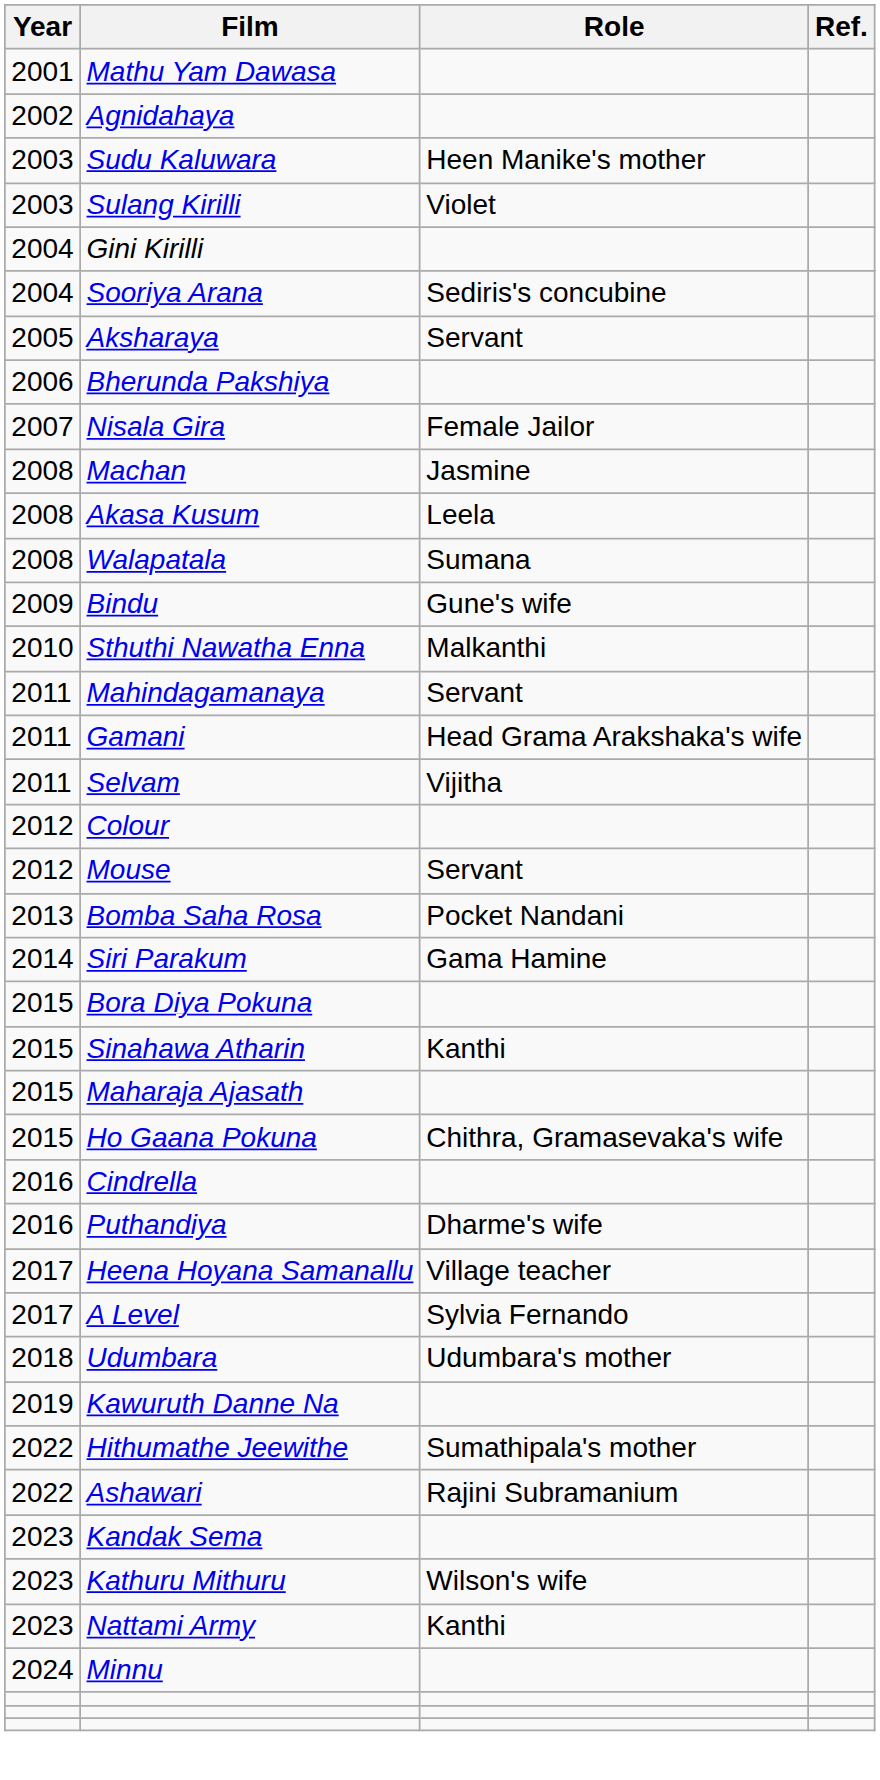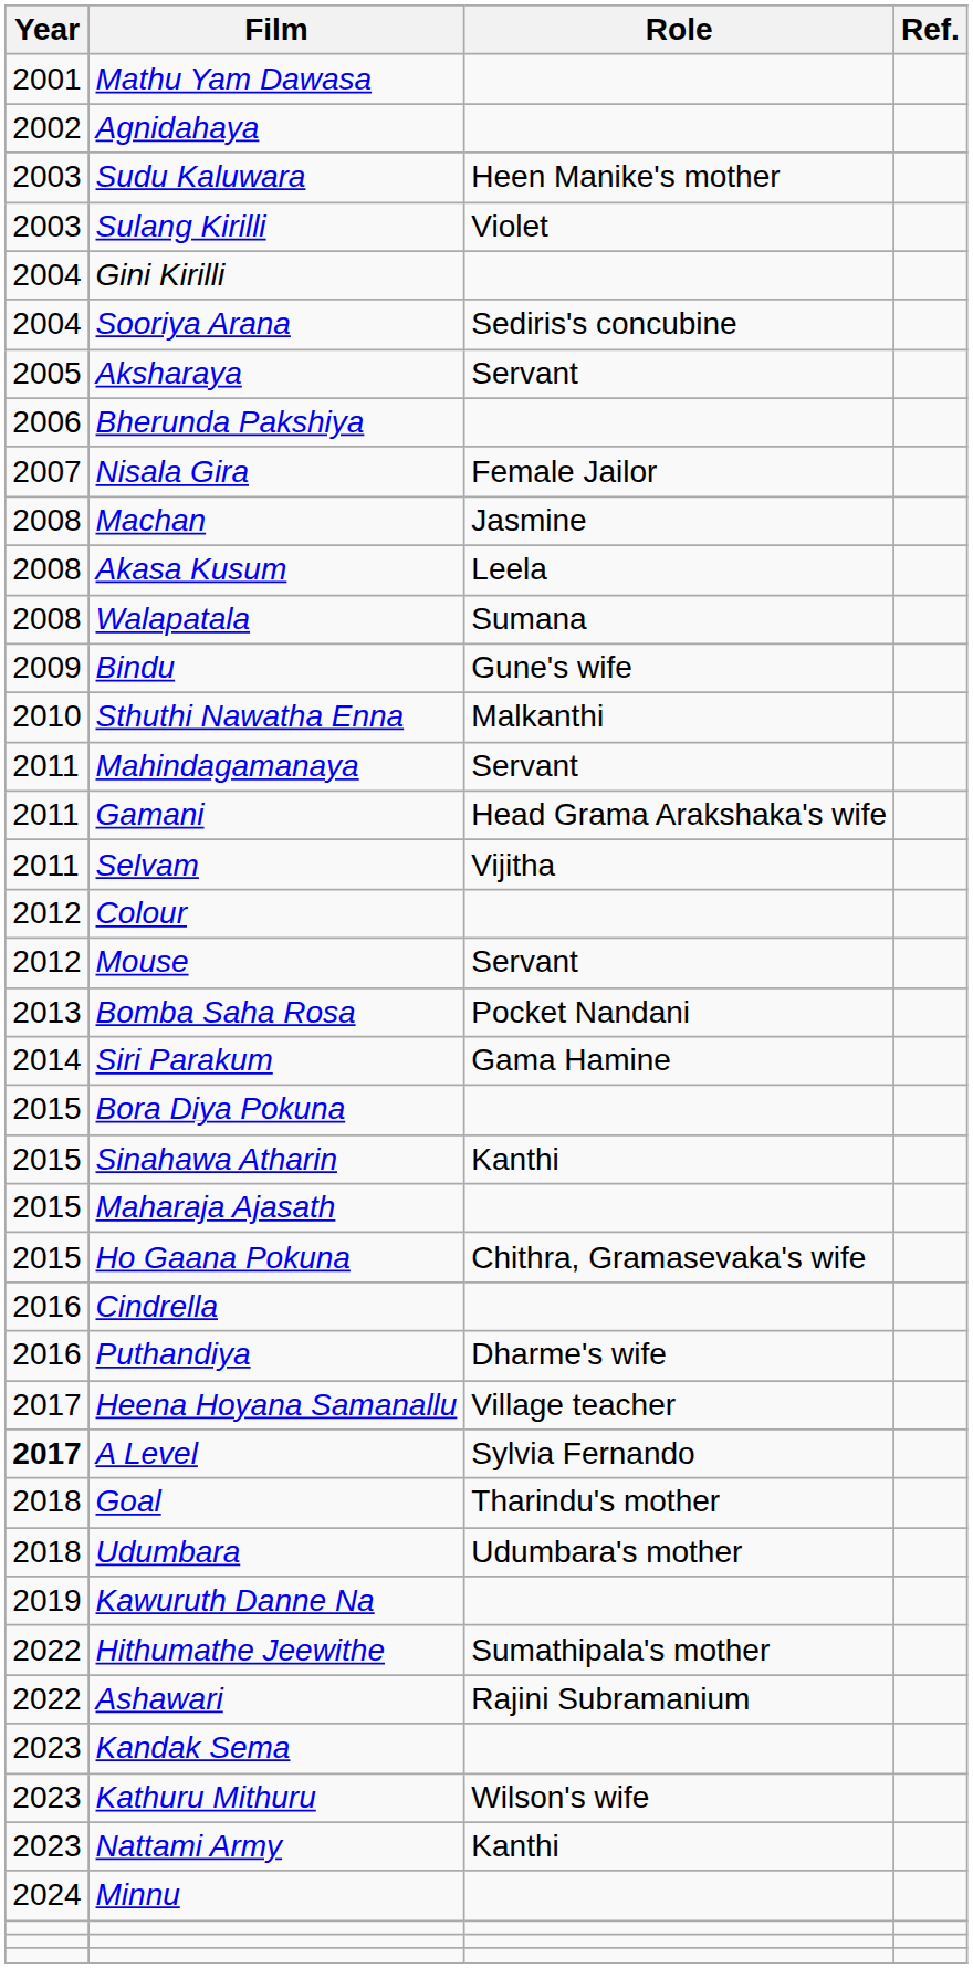A Level | Year: normal -> bold
+ row: 2018 | Goal | Tharindu's mother
